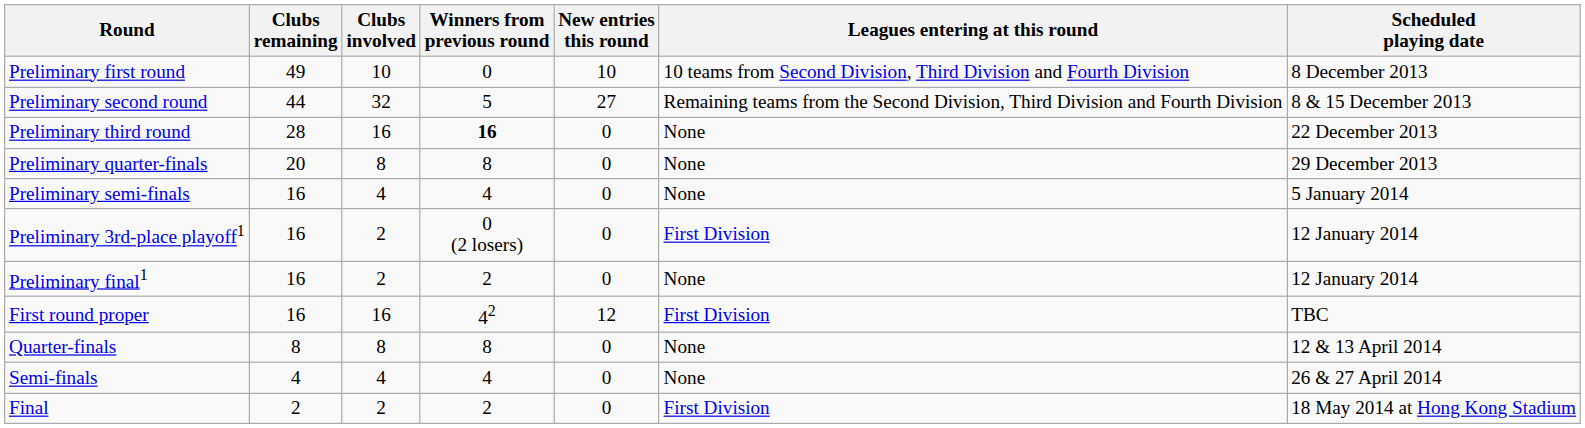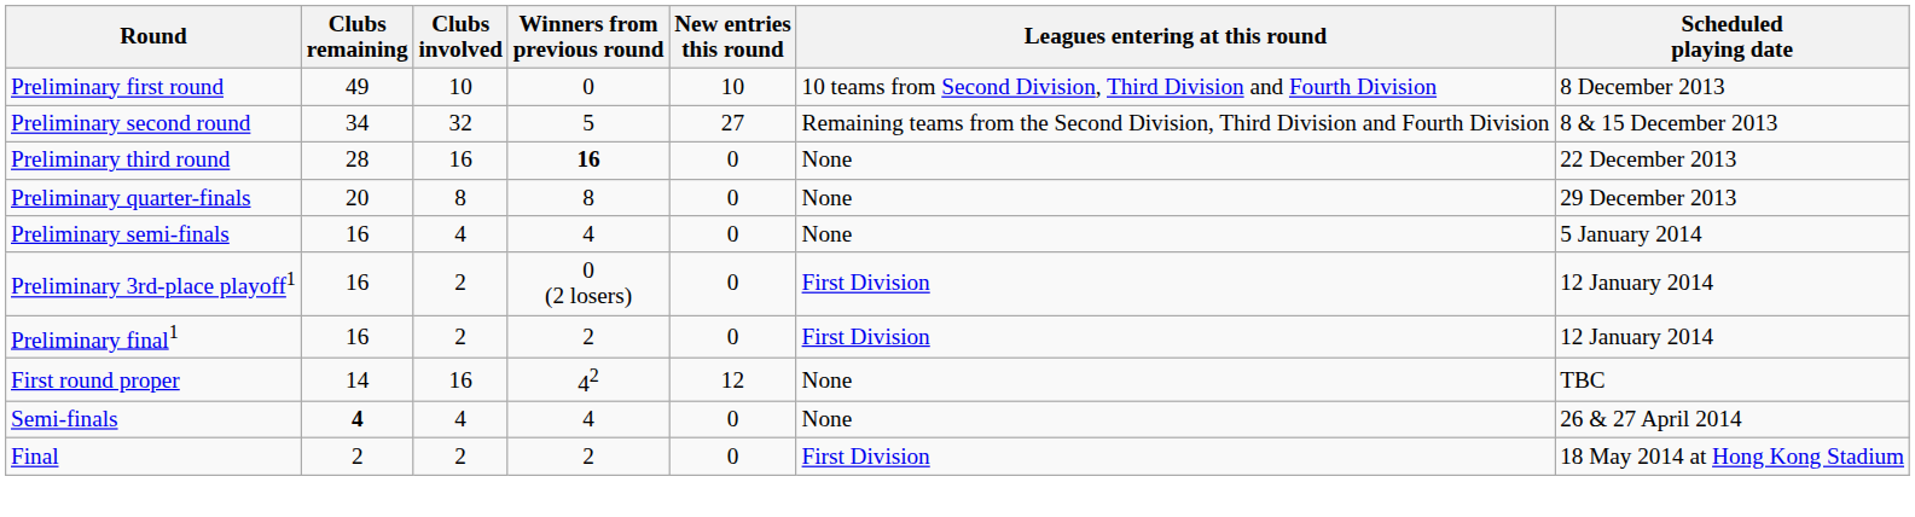Preliminary second round | Clubs remaining: 44 -> 34
Preliminary final1 | Leagues entering at this round: None -> First Division
First round proper | Clubs remaining: 16 -> 14
First round proper | Leagues entering at this round: First Division -> None
- row: Quarter-finals | 8 | 8 | 8 | 0 | None | 12 & 13 April 2014
Semi-finals | Clubs remaining: normal -> bold
